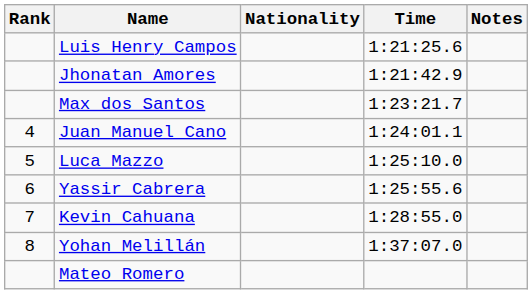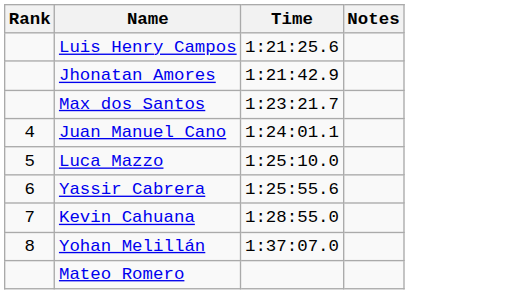- column: Nationality
